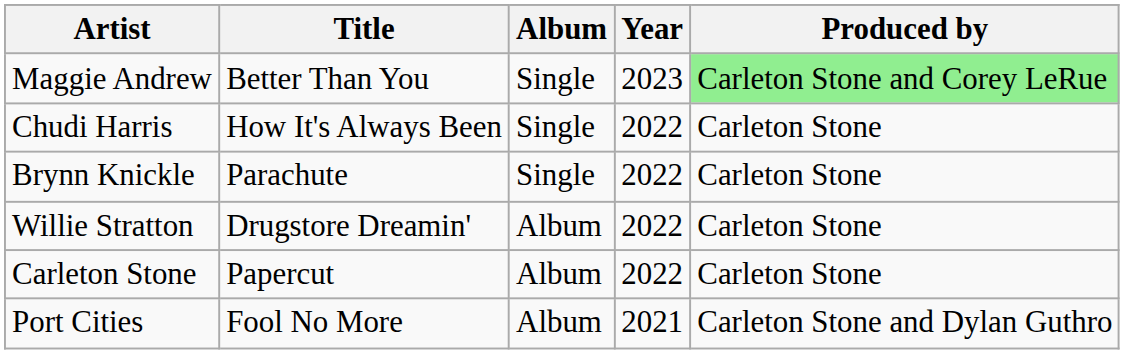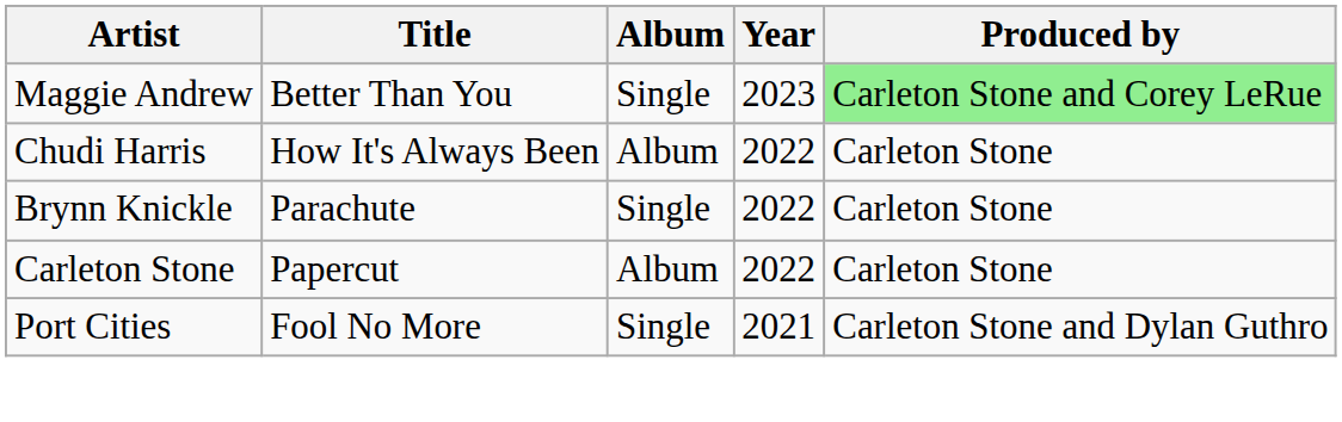Chudi Harris | Album: Single -> Album
- row: Willie Stratton | Drugstore Dreamin' | Album | 2022 | Carleton Stone
Port Cities | Album: Album -> Single
